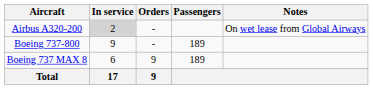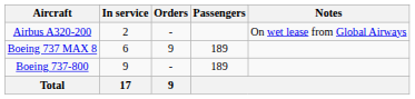Airbus A320-200 | In service: lightgrey background -> no background
rows swapped: Boeing 737-800 <-> Boeing 737 MAX 8
